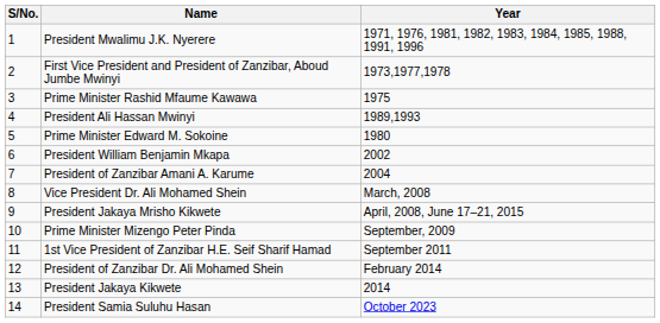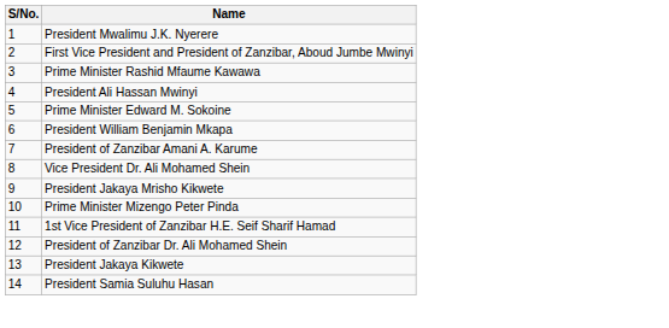- column: Year | 1971, 1976, 1981, 1982, 1983, 1984, 1985, 1988, 1991, 1996 | 1973,1977,1978 | 1975 | 1989,1993 | 1980 | 2002 | 2004 | March, 2008 | April, 2008, June 17–21, 2015 | September, 2009 | September 2011 | February 2014 | 2014 | October 2023
